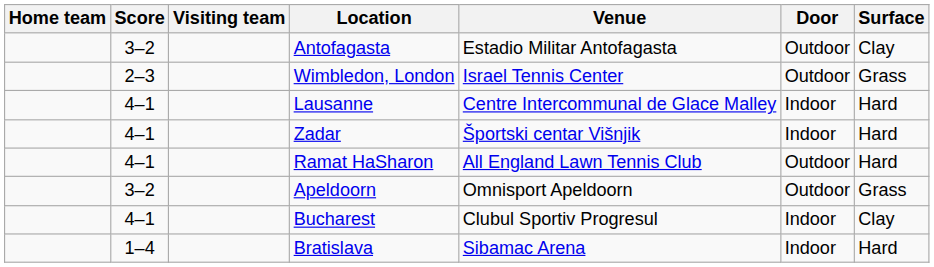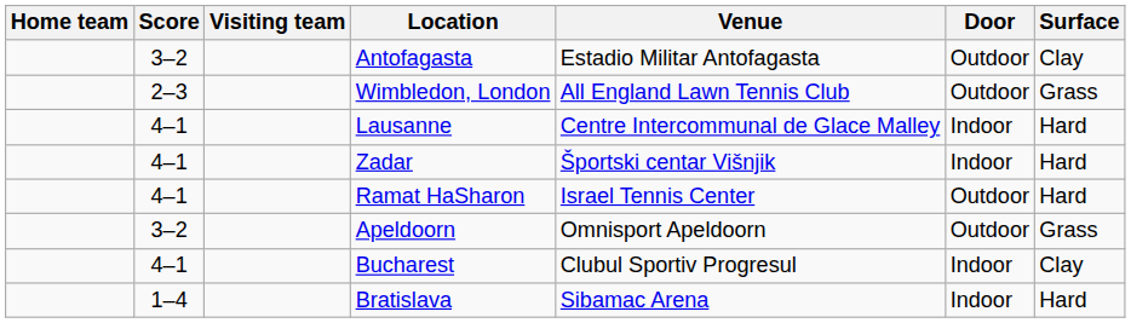Wimbledon, London | Venue: Israel Tennis Center -> All England Lawn Tennis Club
Ramat HaSharon | Venue: All England Lawn Tennis Club -> Israel Tennis Center
